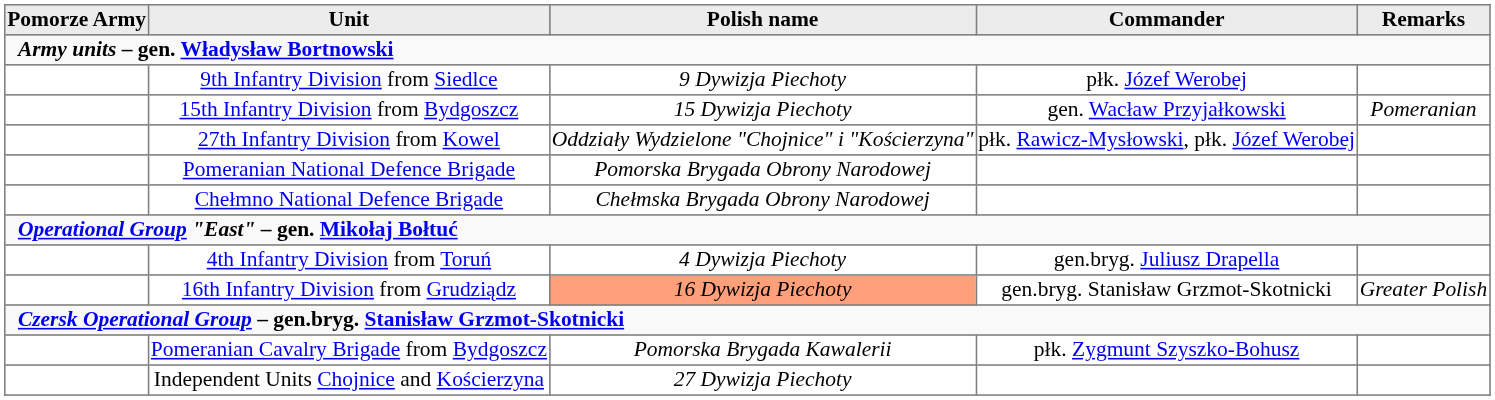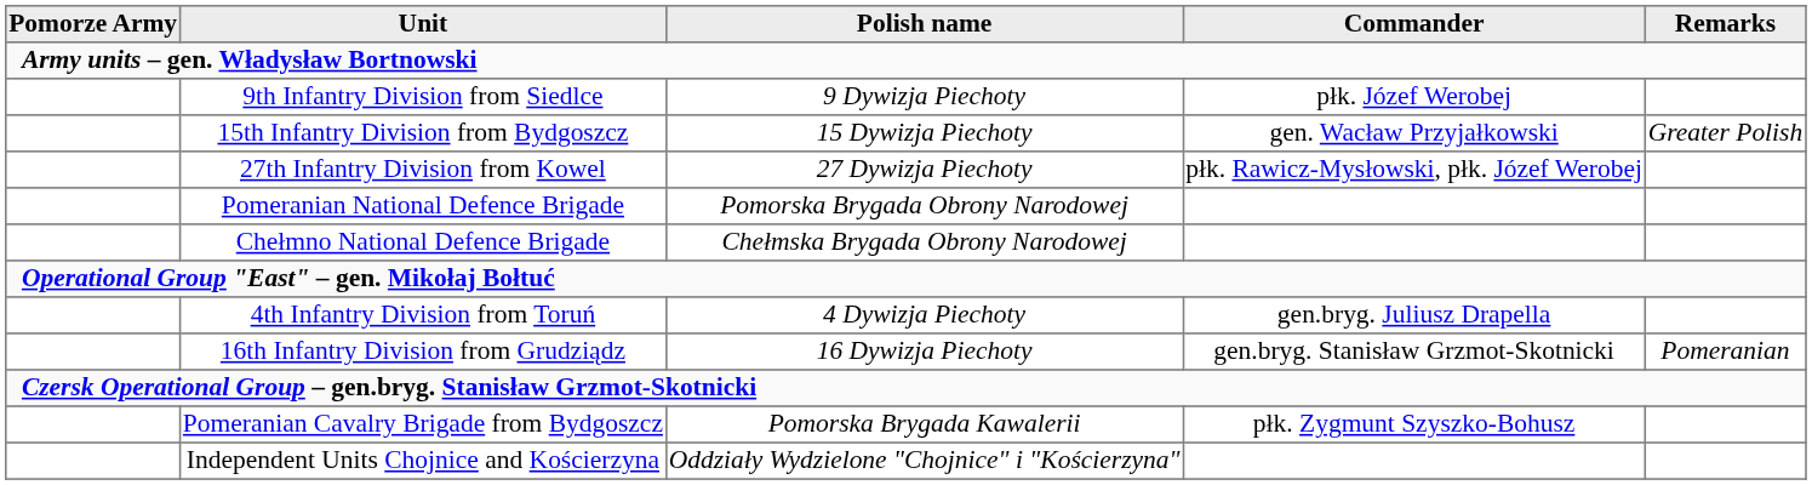15th Infantry Division from Bydgoszcz | Remarks: Pomeranian -> Greater Polish
27th Infantry Division from Kowel | Polish name: Oddziały Wydzielone "Chojnice" i "Kościerzyna" -> 27 Dywizja Piechoty
16th Infantry Division from Grudziądz | Polish name: lightsalmon background -> no background
16th Infantry Division from Grudziądz | Remarks: Greater Polish -> Pomeranian
Independent Units Chojnice and Kościerzyna | Polish name: 27 Dywizja Piechoty -> Oddziały Wydzielone "Chojnice" i "Kościerzyna"
